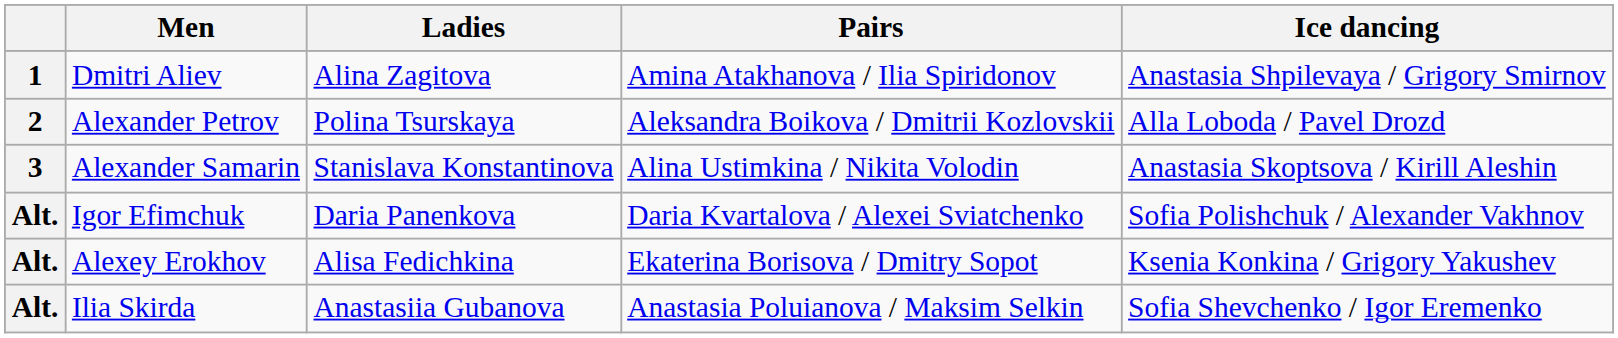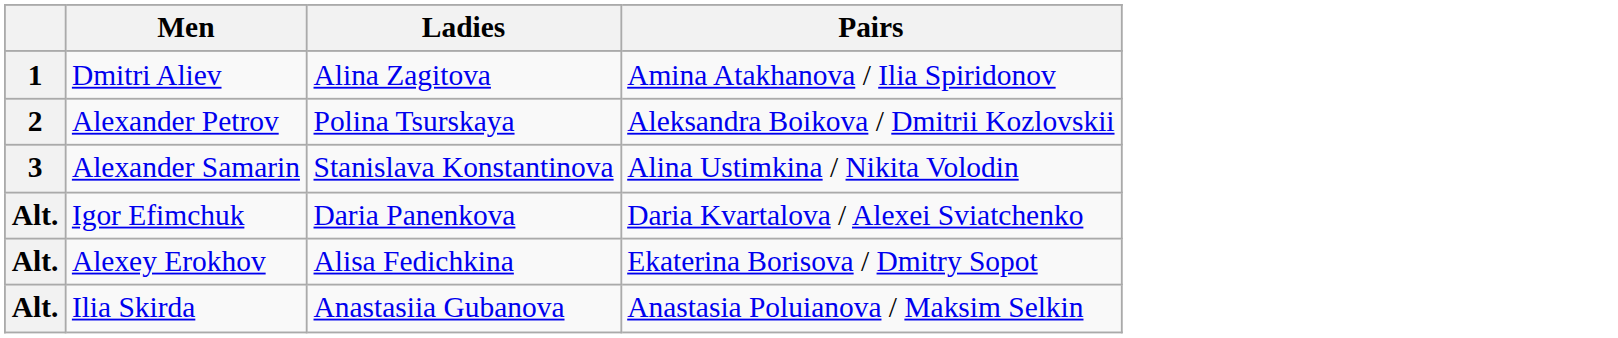- column: Ice dancing | Anastasia Shpilevaya / Grigory Smirnov | Alla Loboda / Pavel Drozd | Anastasia Skoptsova / Kirill Aleshin | Sofia Polishchuk / Alexander Vakhnov | Ksenia Konkina / Grigory Yakushev | Sofia Shevchenko / Igor Eremenko
